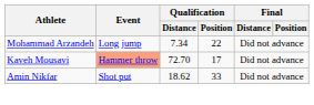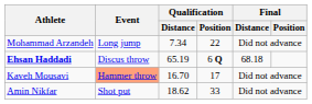+ row: Ehsan Haddadi | Discus throw | 65.19 | 6 Q | 68.18
Kaveh Mousavi | Qualification / Distance: 72.70 -> 16.70
